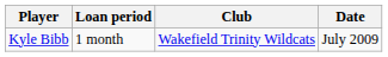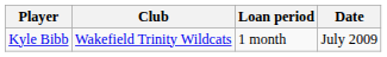columns swapped: Club <-> Loan period
